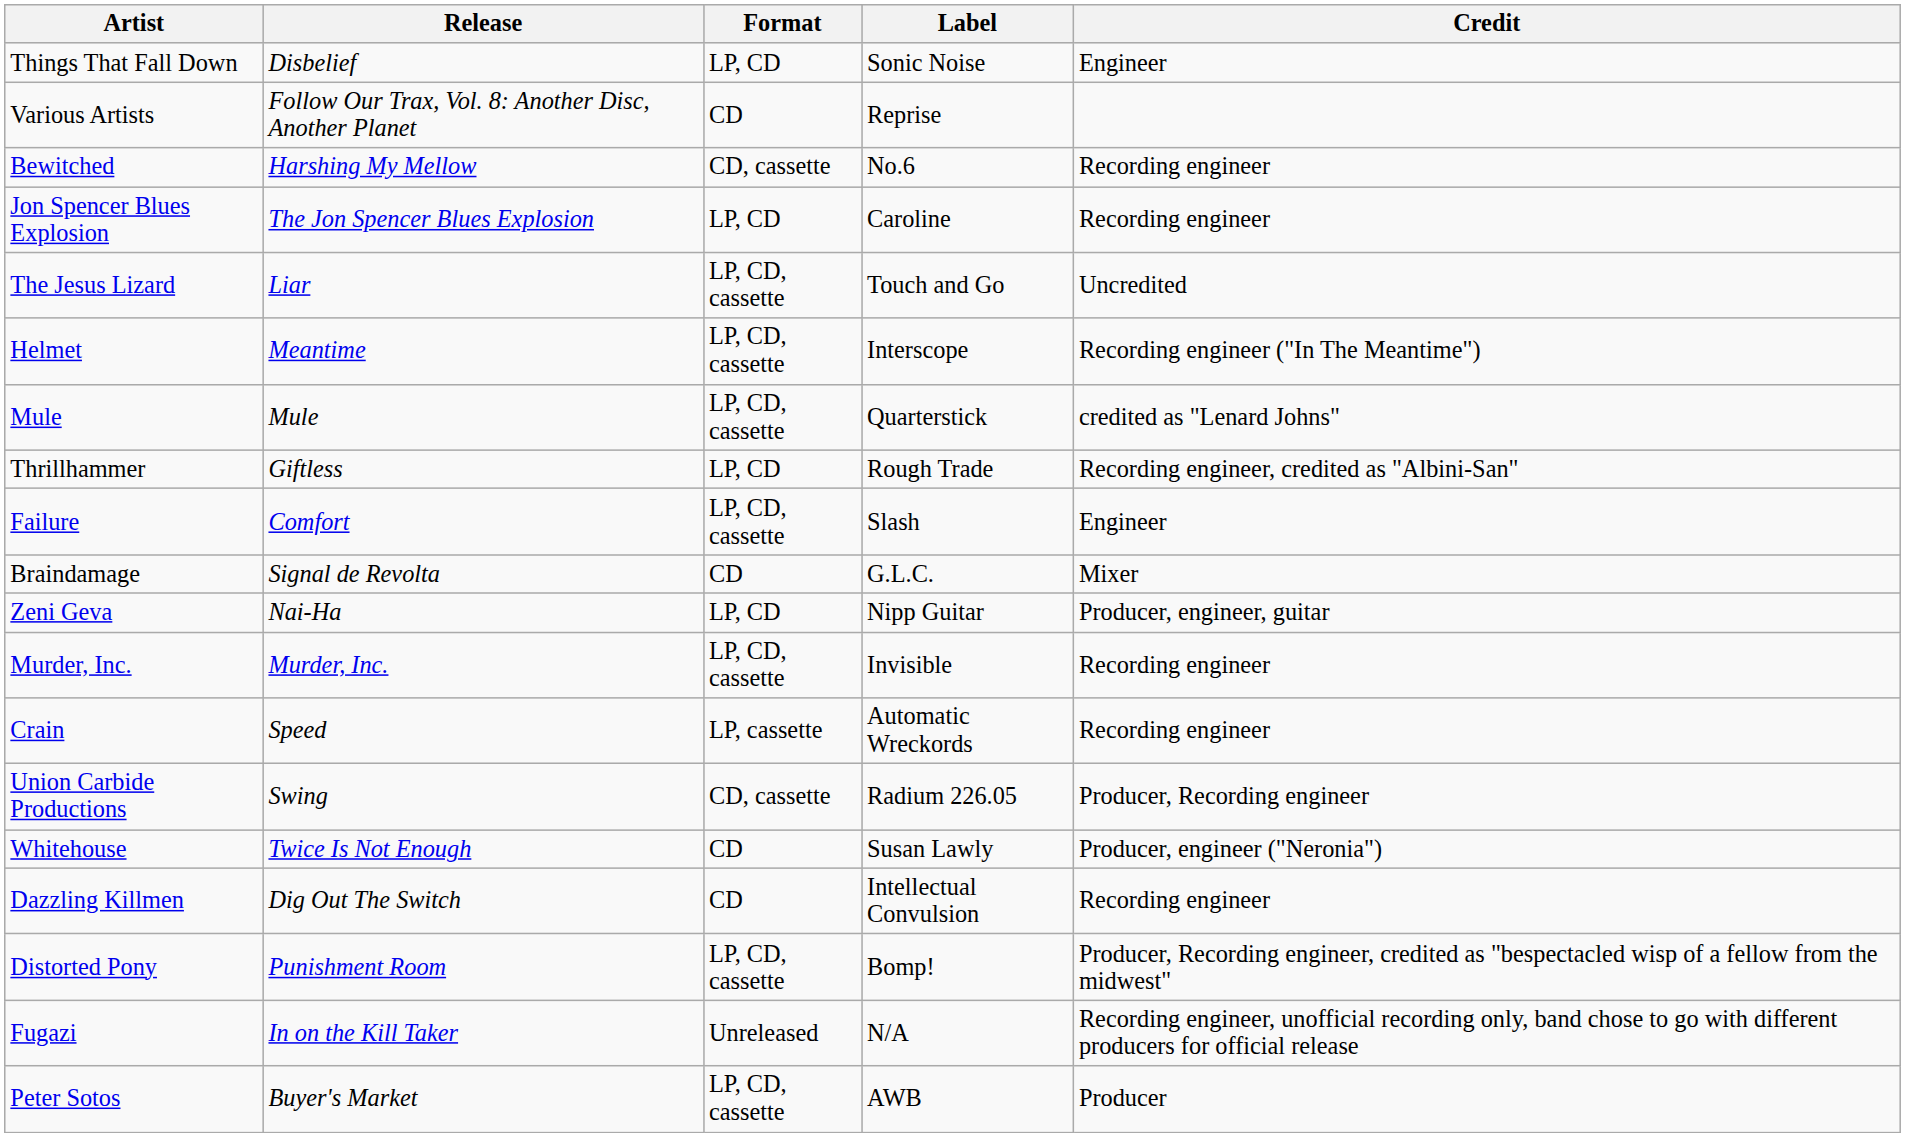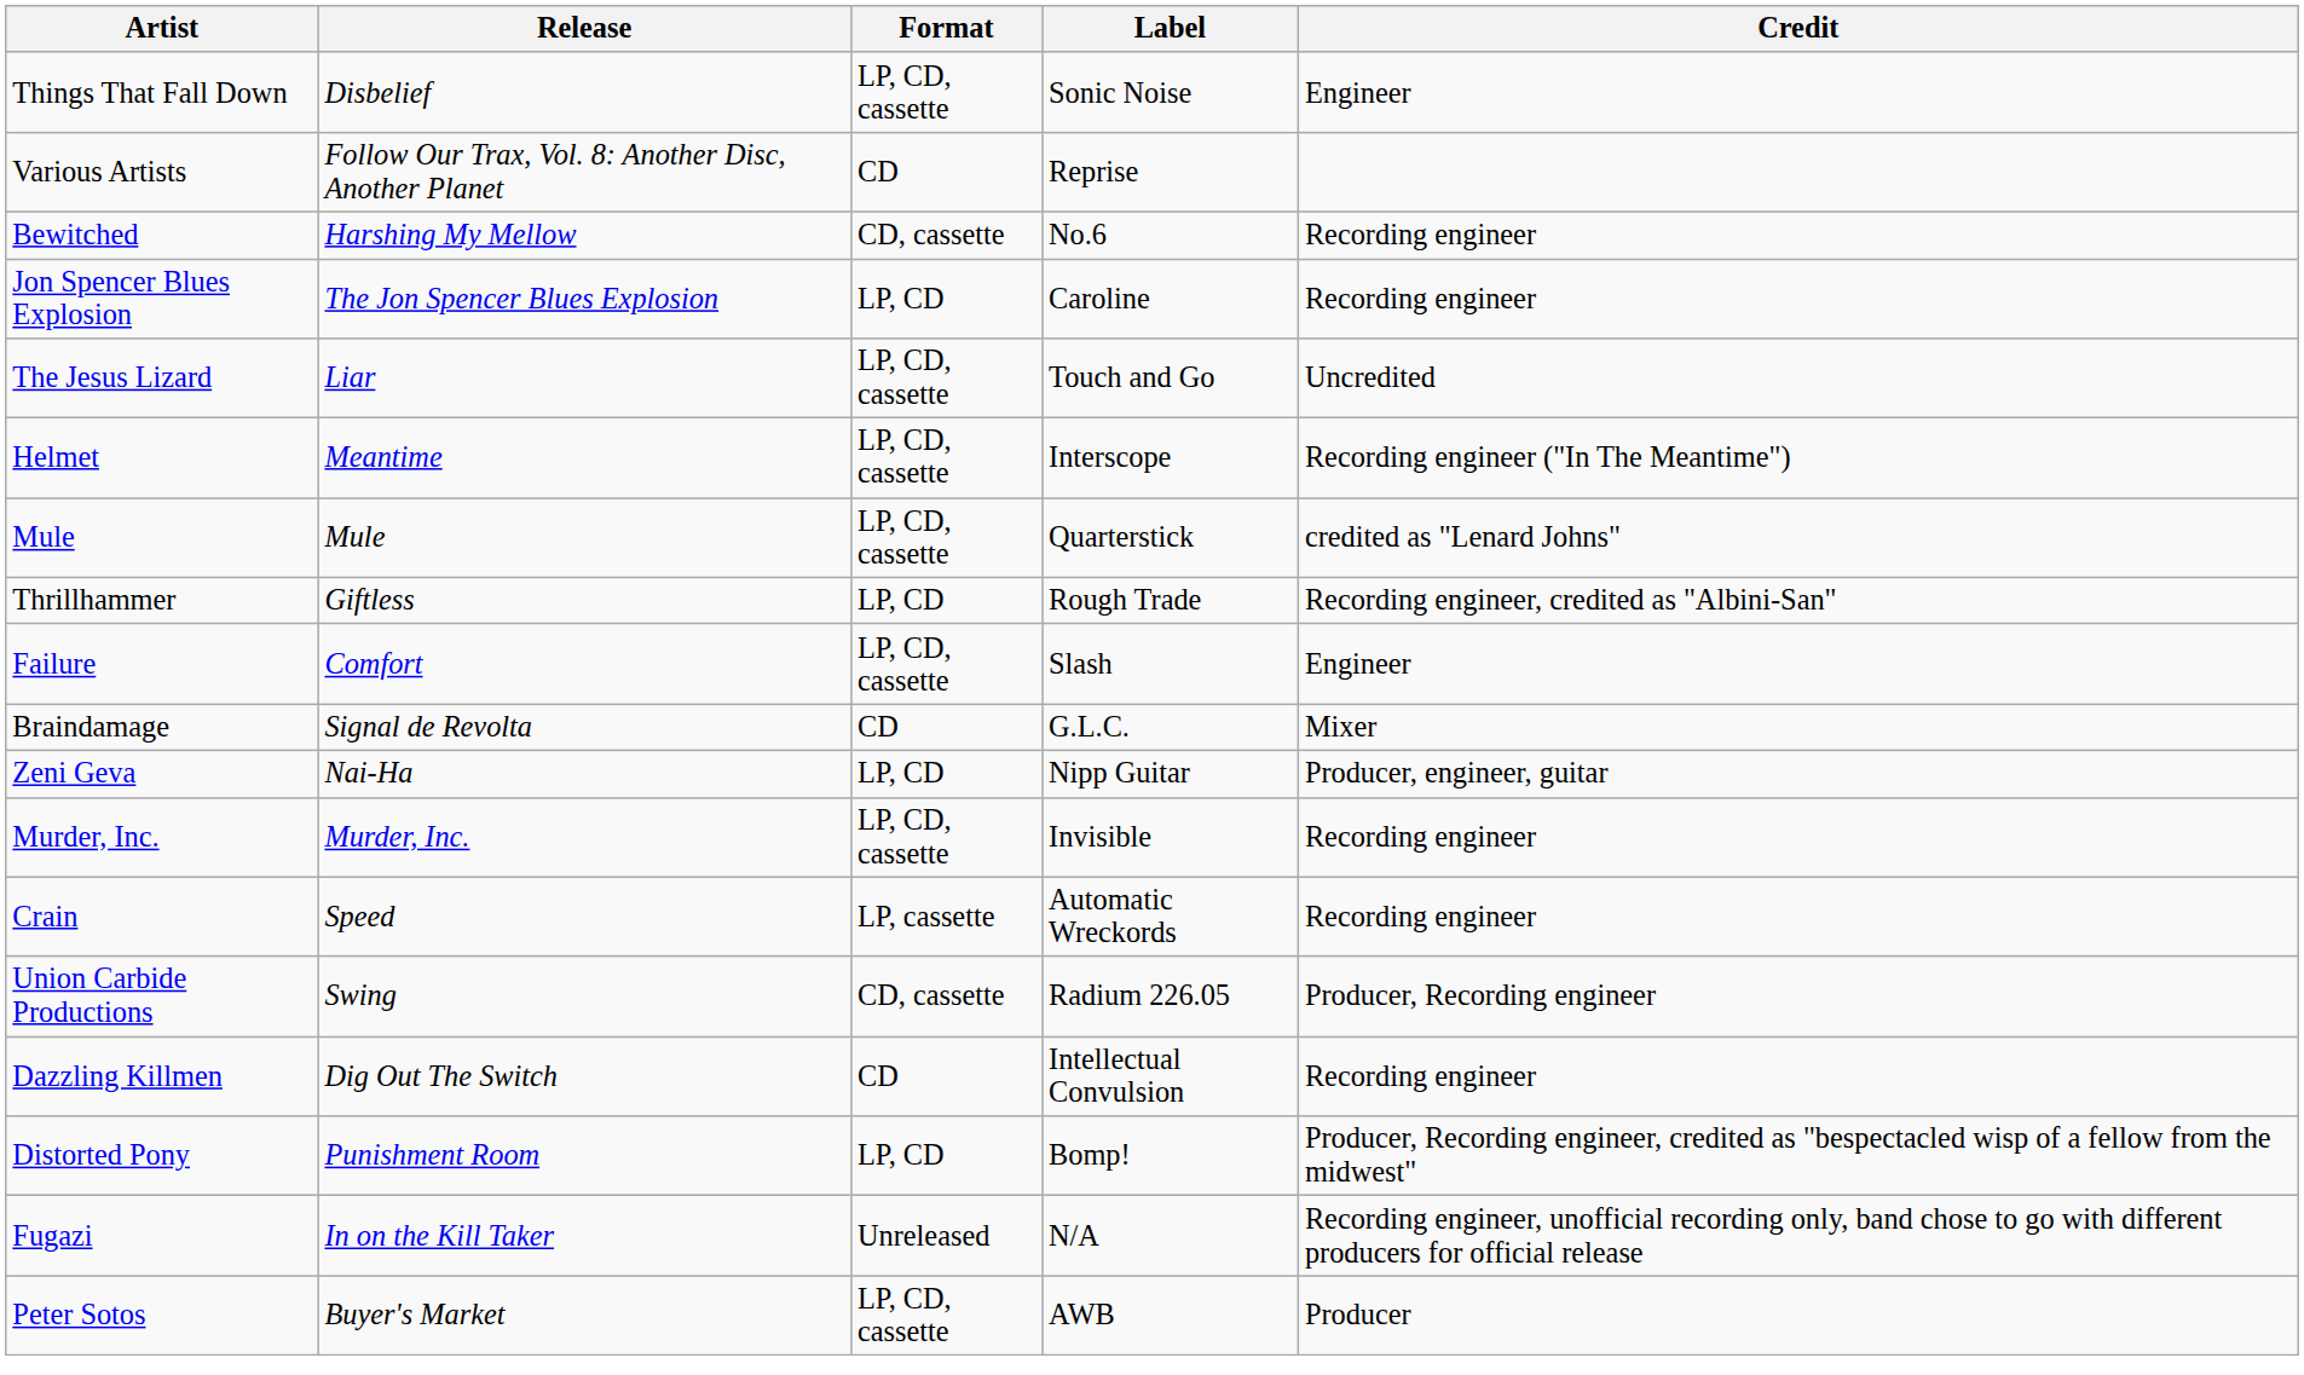Things That Fall Down | Format: LP, CD -> LP, CD, cassette
- row: Whitehouse | Twice Is Not Enough | CD | Susan Lawly | Producer, engineer ("Neronia")
Distorted Pony | Format: LP, CD, cassette -> LP, CD
